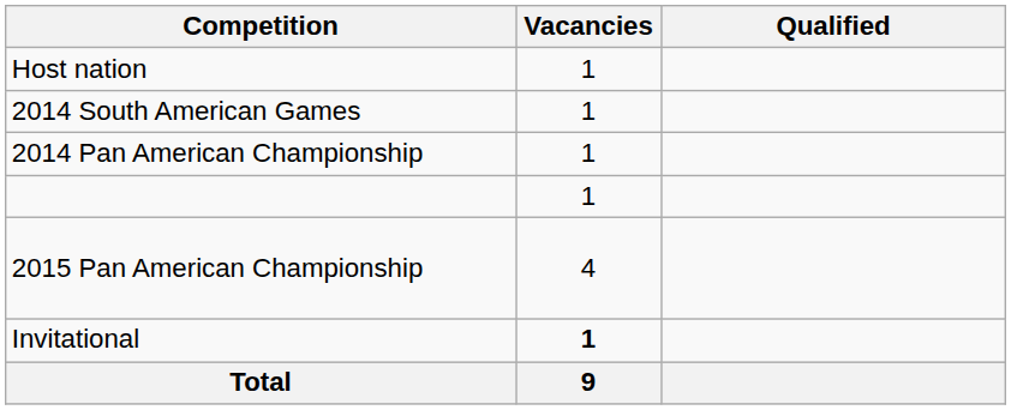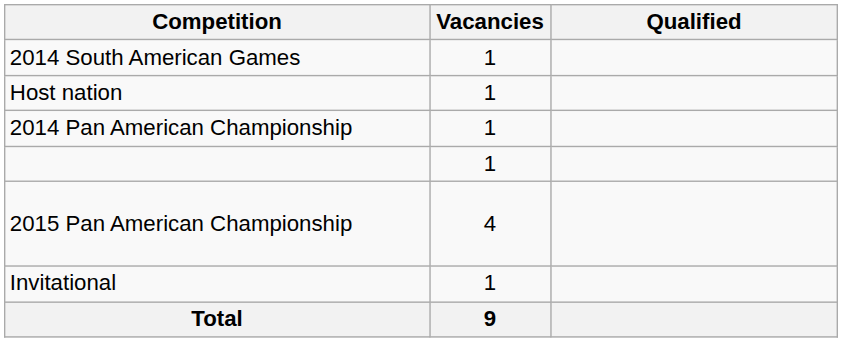rows swapped: Host nation <-> 2014 South American Games
Invitational | Vacancies: bold -> normal
